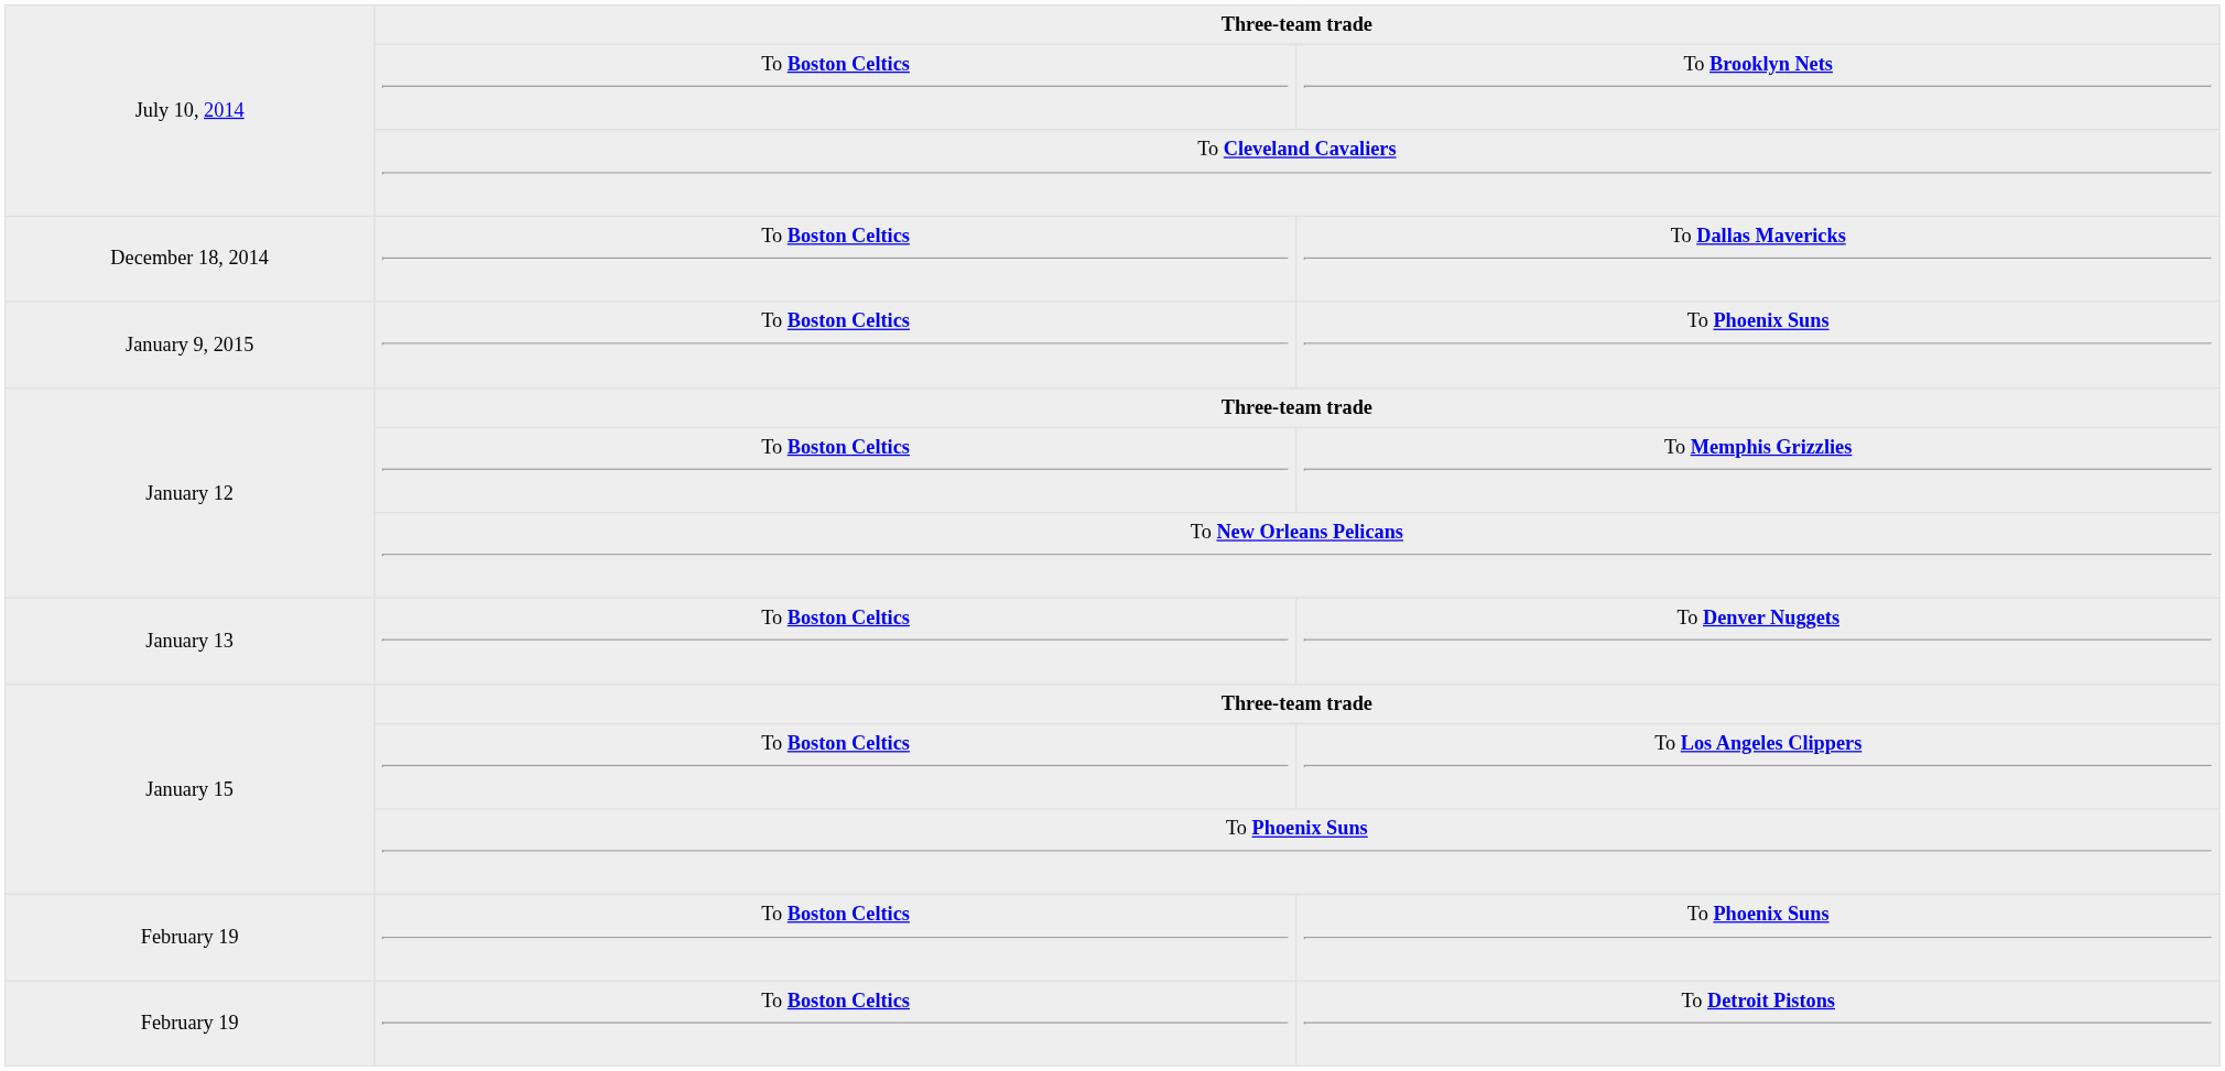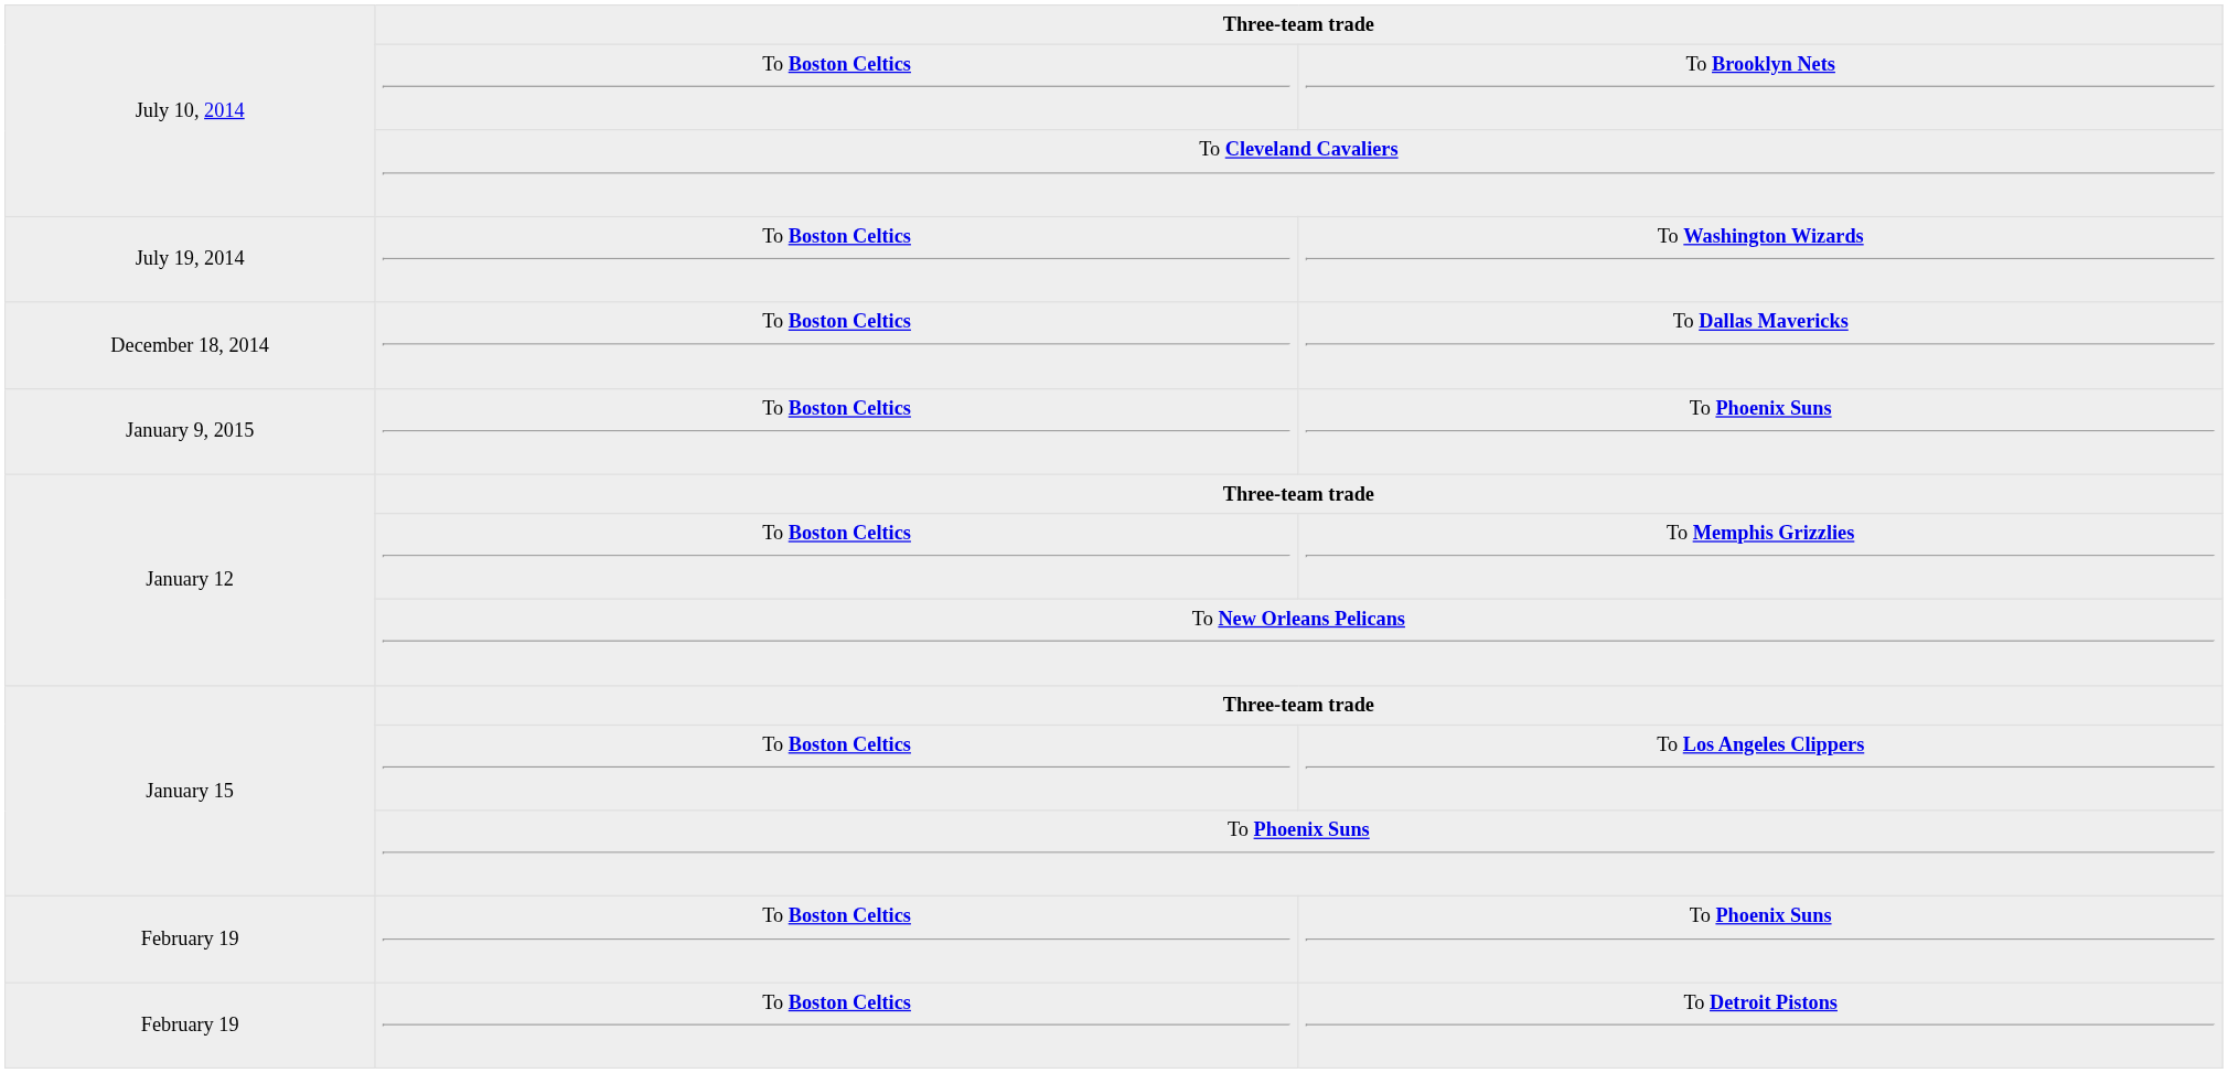+ row: July 19, 2014 | To Boston Celtics | To Washington Wizards
- row: January 13 | To Boston Celtics | To Denver Nuggets
